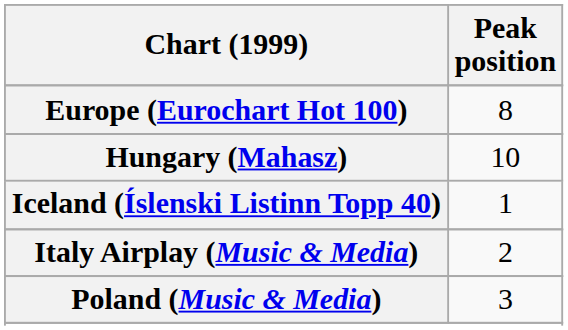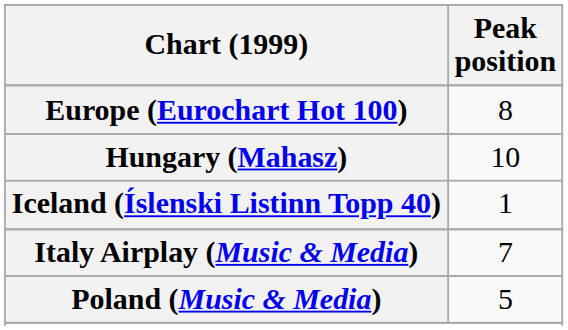Italy Airplay (Music & Media) | Peak position: 2 -> 7
Poland (Music & Media) | Peak position: 3 -> 5
